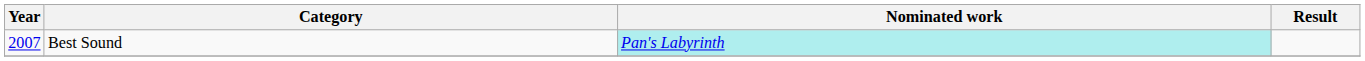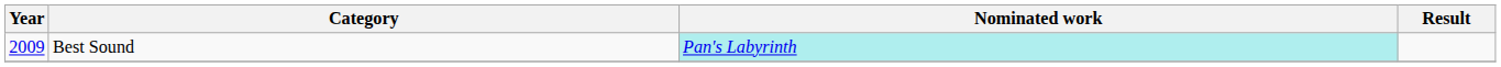Best Sound | Year: 2007 -> 2009
